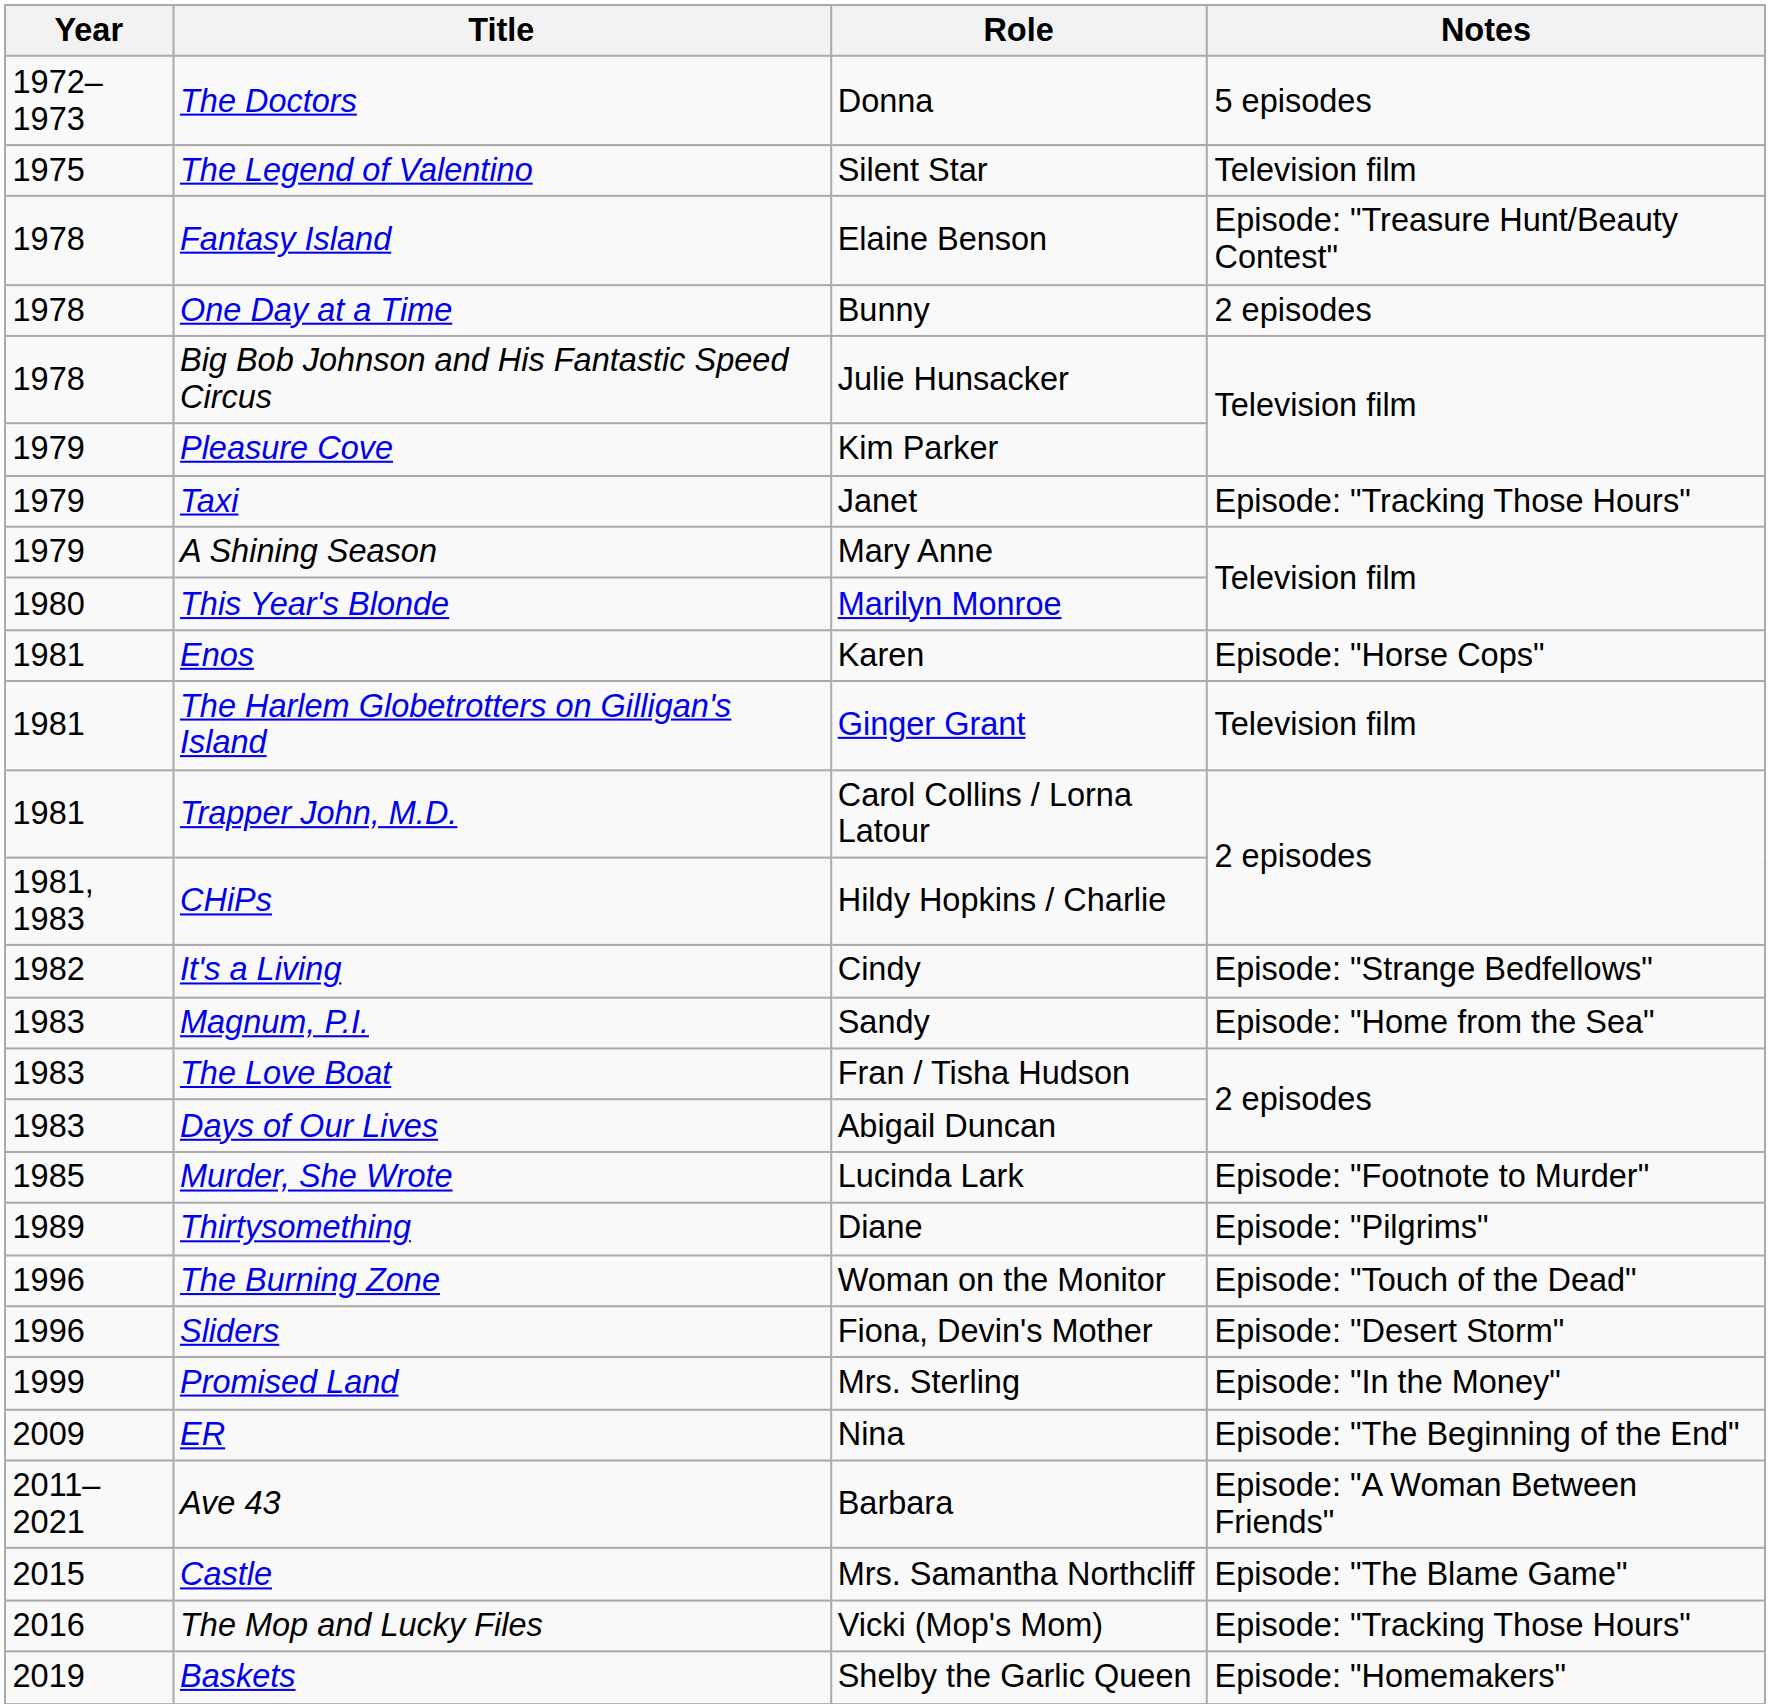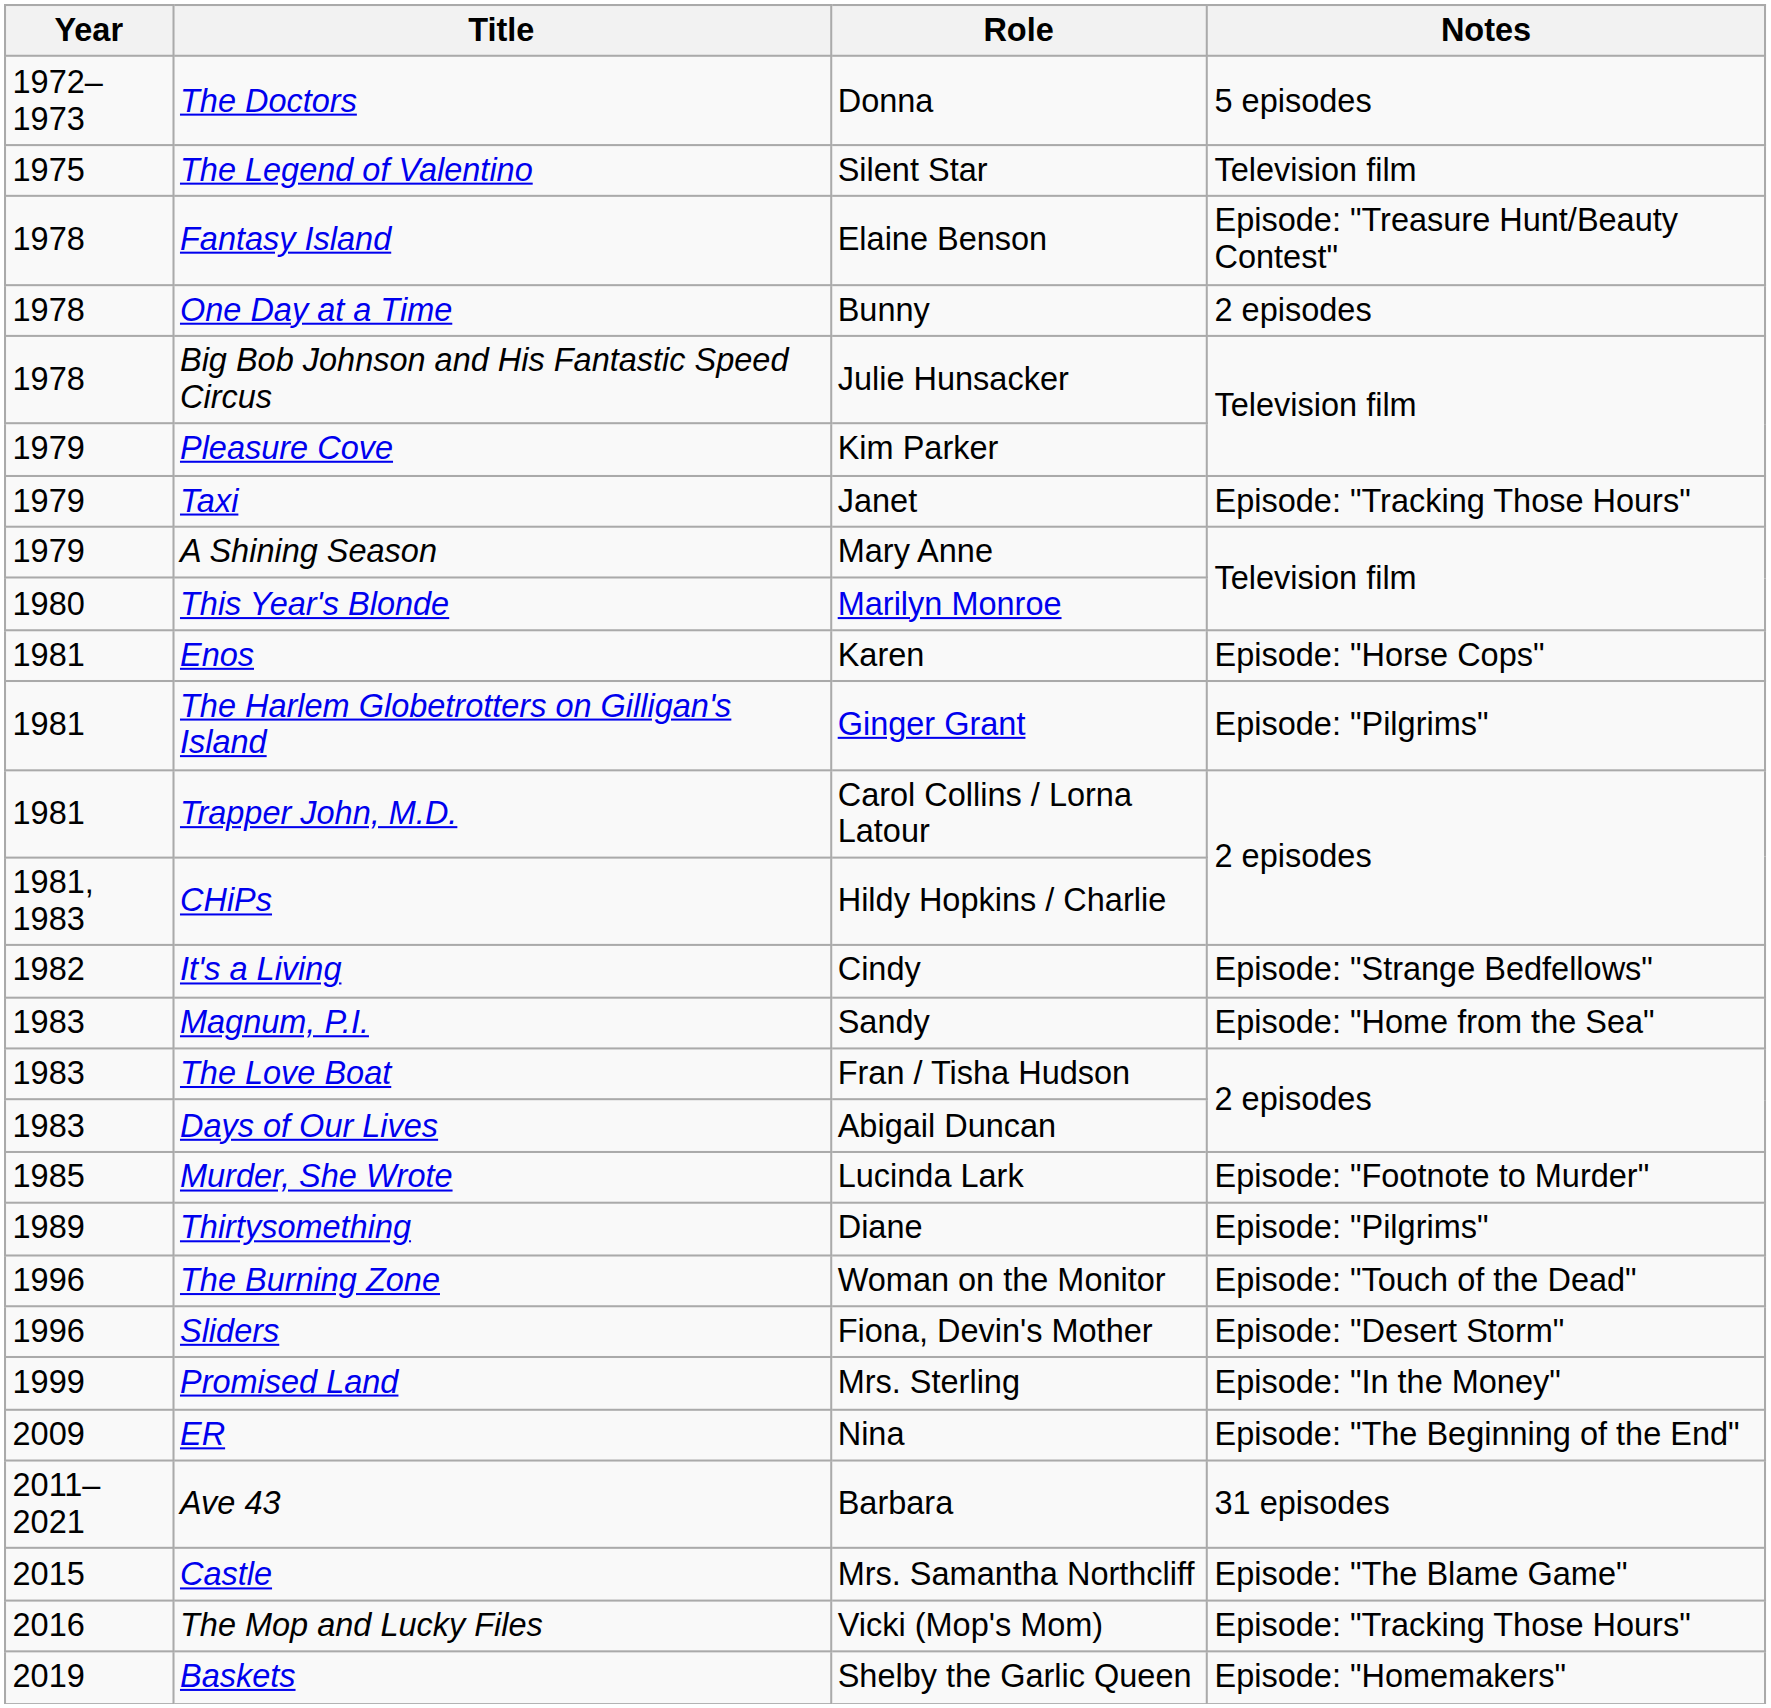The Harlem Globetrotters on Gilligan's Island | Notes: Television film -> Episode: "Pilgrims"
Ave 43 | Notes: Episode: "A Woman Between Friends" -> 31 episodes
